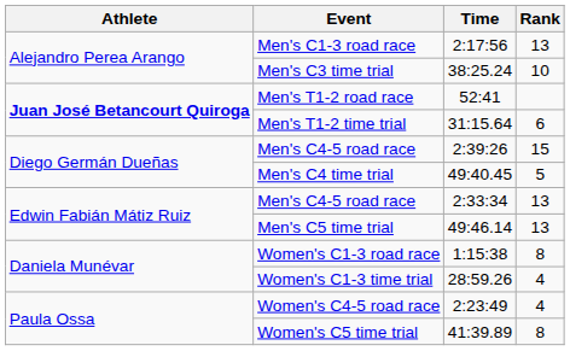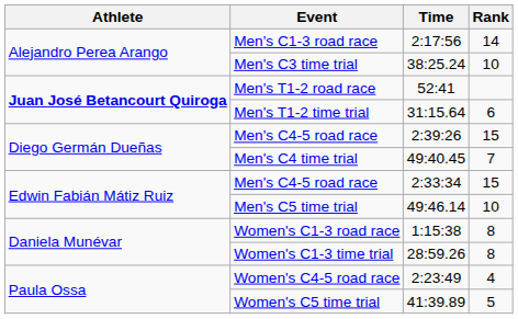Men's C1-3 road race | Rank: 13 -> 14
Men's C4 time trial | Rank: 5 -> 7
Men's C4-5 road race / 2:33:34 | Rank: 13 -> 15
Men's C5 time trial | Rank: 13 -> 10
Women's C1-3 time trial | Rank: 4 -> 8
Women's C5 time trial | Rank: 8 -> 5
